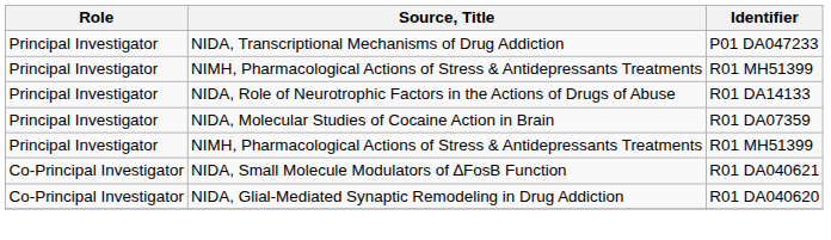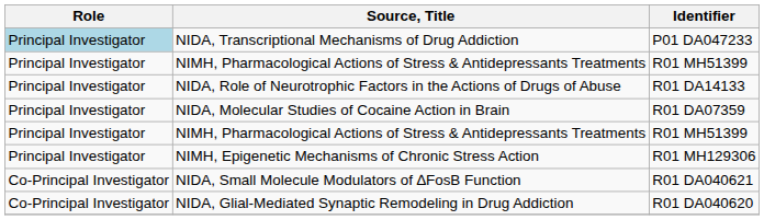NIDA, Transcriptional Mechanisms of Drug Addiction | Role: no background -> lightblue background
+ row: Principal Investigator | NIMH, Epigenetic Mechanisms of Chronic Stress Action | R01 MH129306
